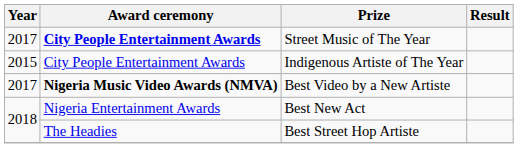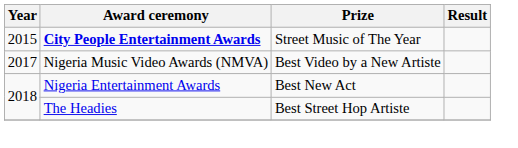Street Music of The Year | Year: 2017 -> 2015
- row: 2015 | City People Entertainment Awards | Indigenous Artiste of The Year
Best Video by a New Artiste | Award ceremony: bold -> normal
